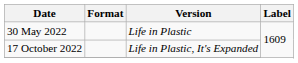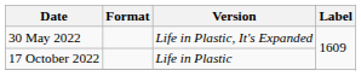30 May 2022 | Version: Life in Plastic -> Life in Plastic, It's Expanded
17 October 2022 | Version: Life in Plastic, It's Expanded -> Life in Plastic
